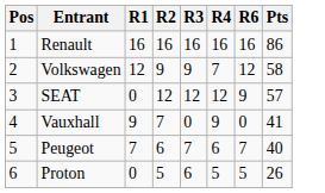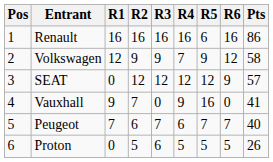+ column: R5 | 6 | 9 | 12 | 16 | 7 | 5
